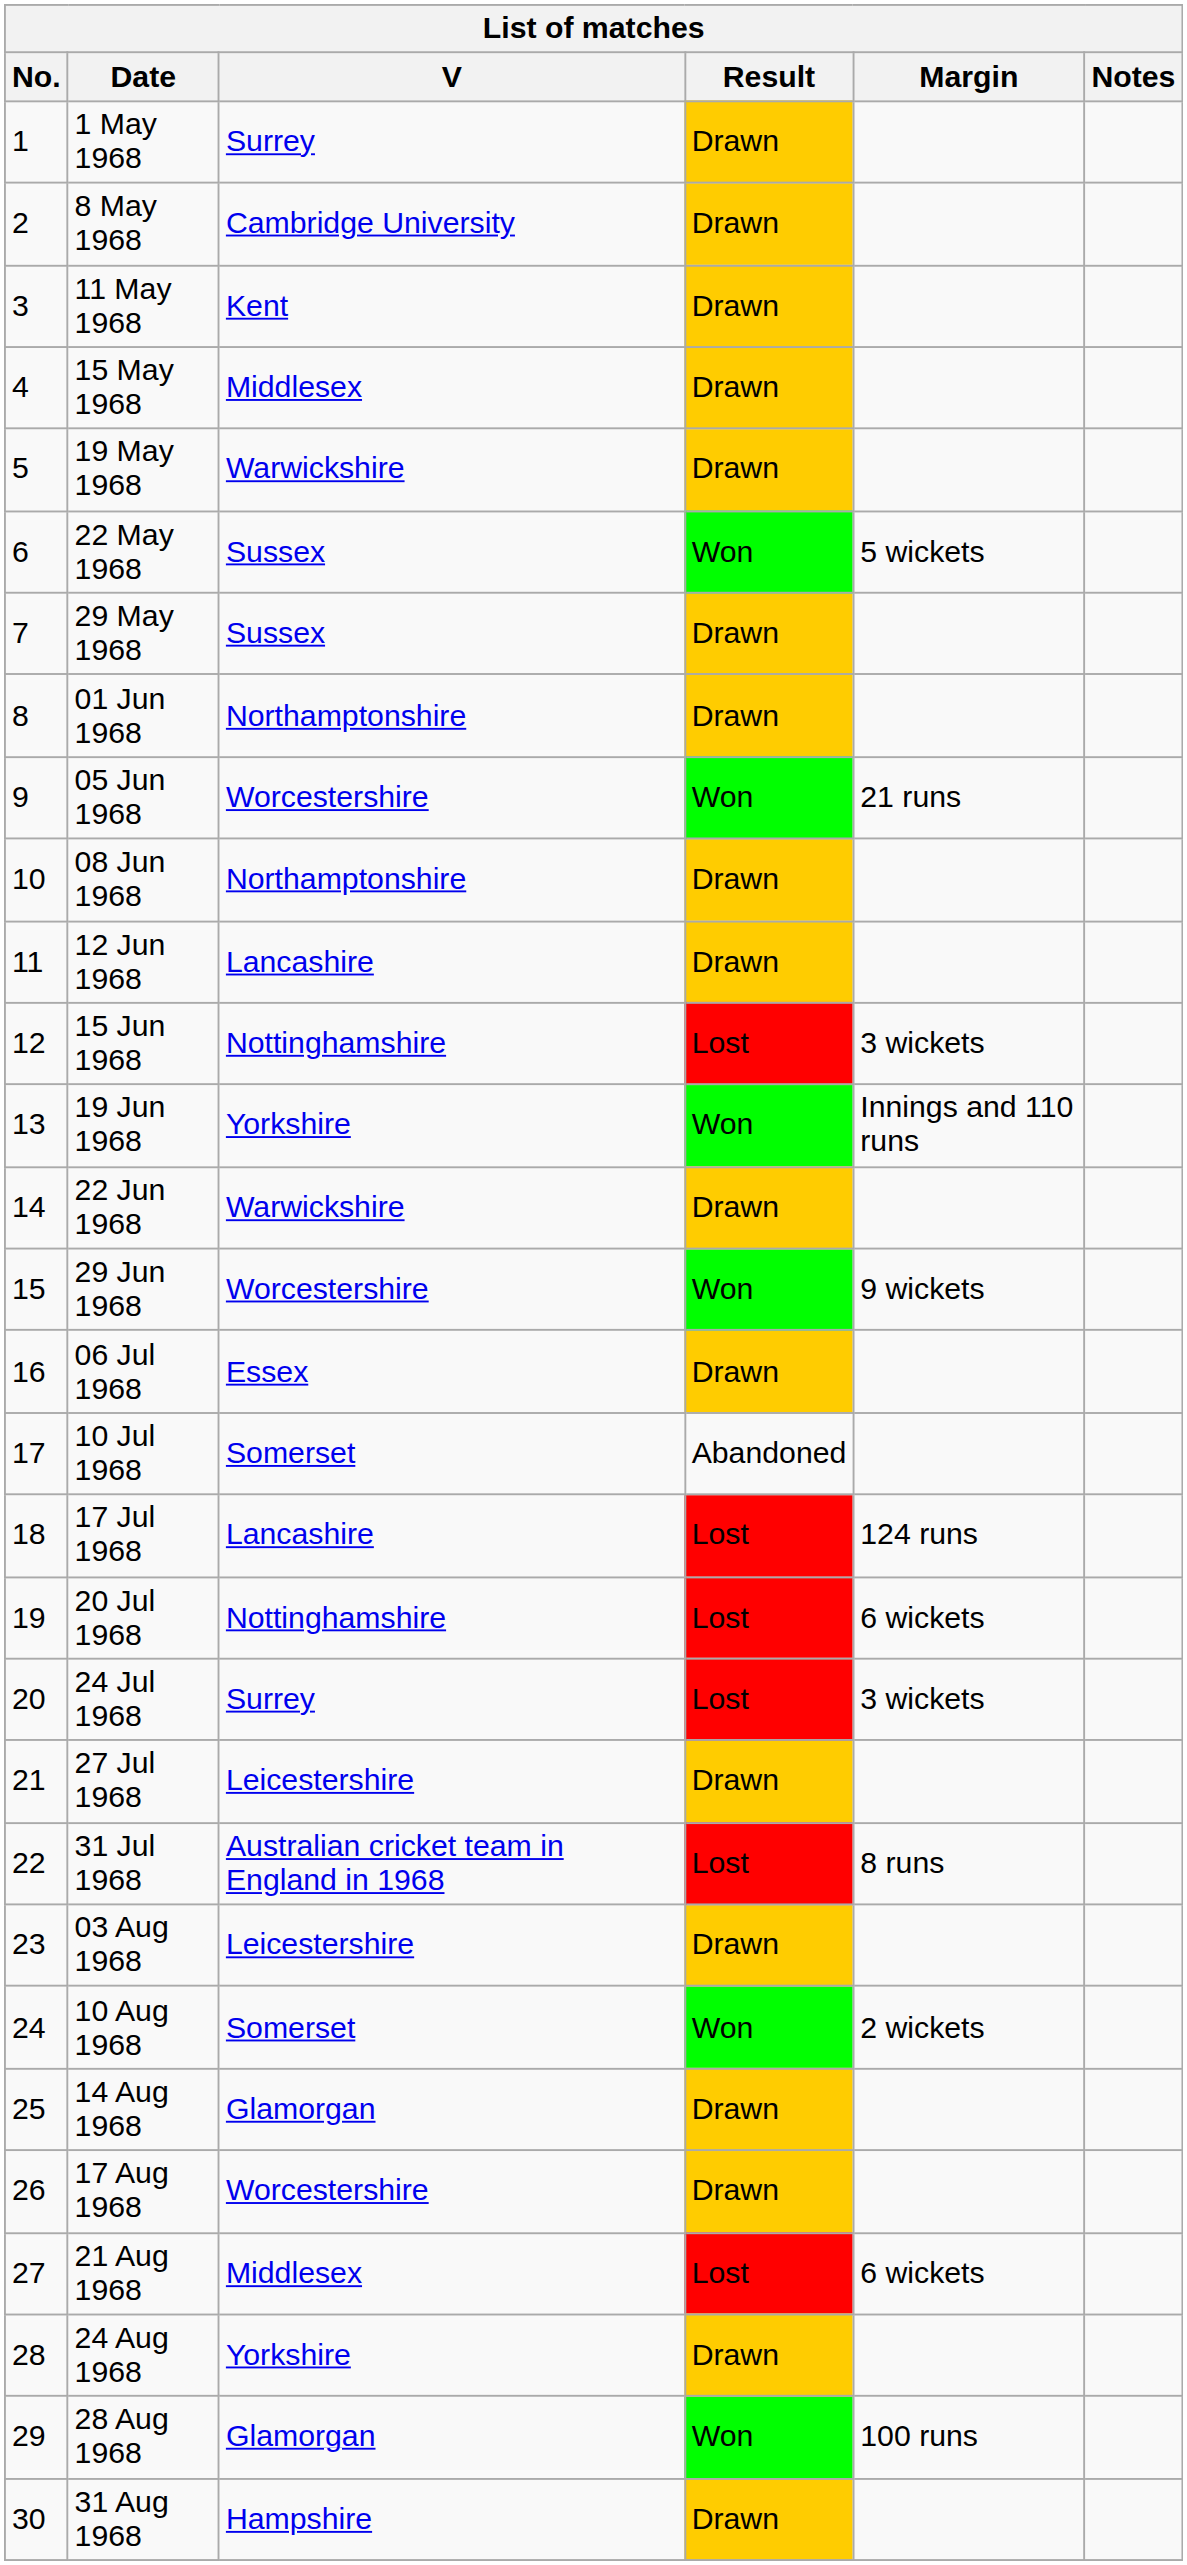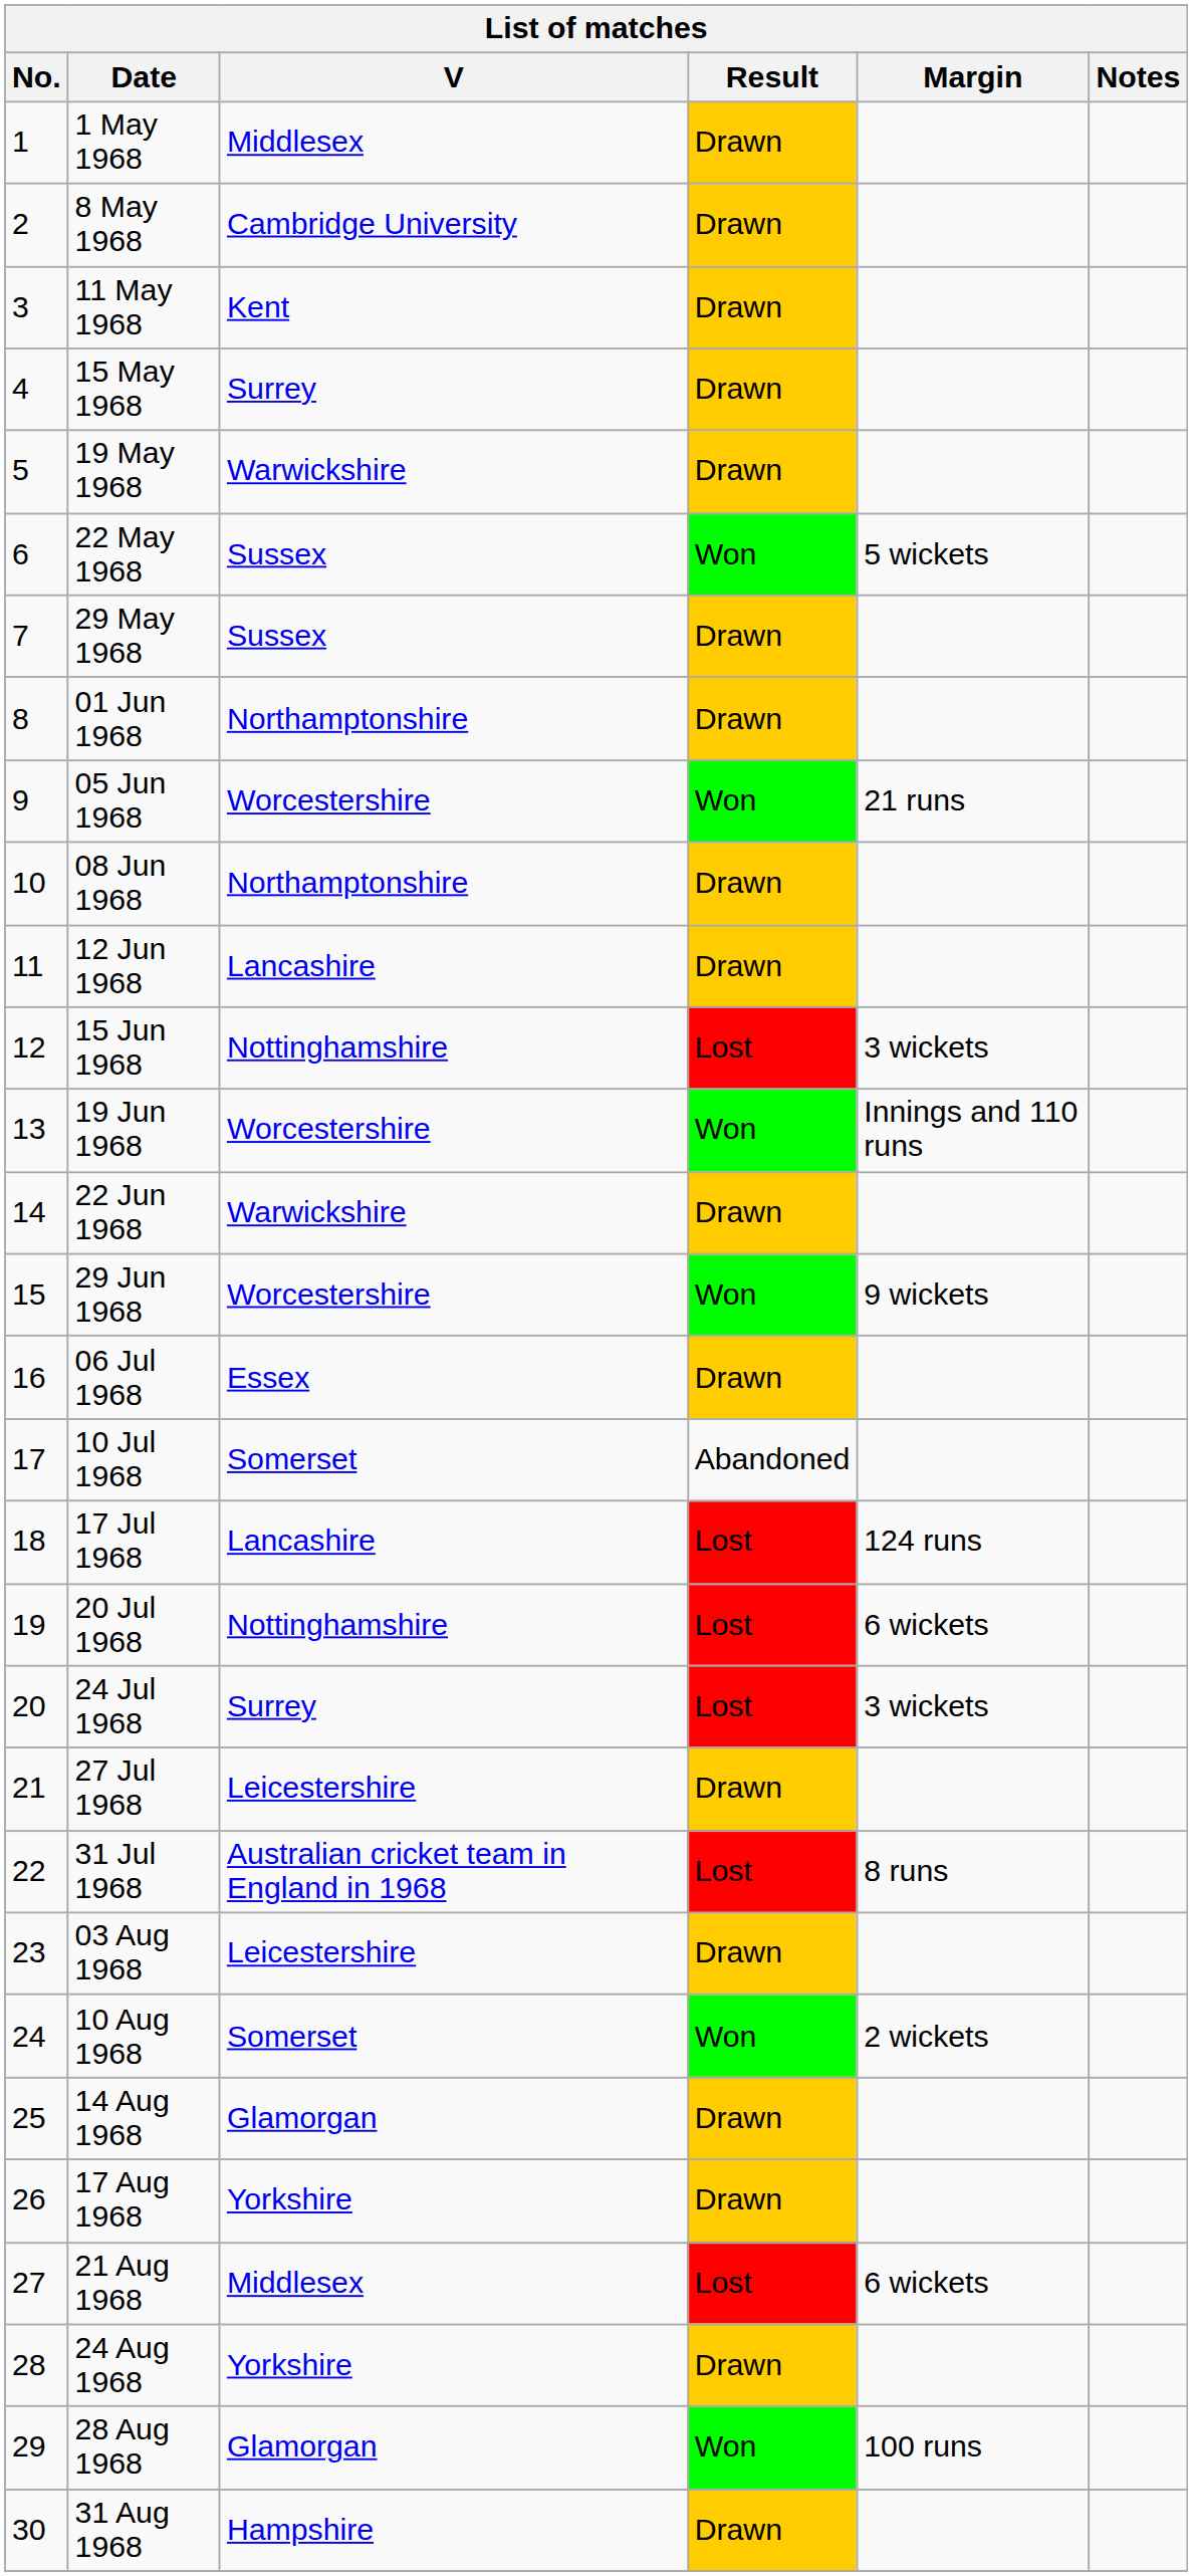1 May 1968 | V: Surrey -> Middlesex
15 May 1968 | V: Middlesex -> Surrey
19 Jun 1968 | V: Yorkshire -> Worcestershire
17 Aug 1968 | V: Worcestershire -> Yorkshire
